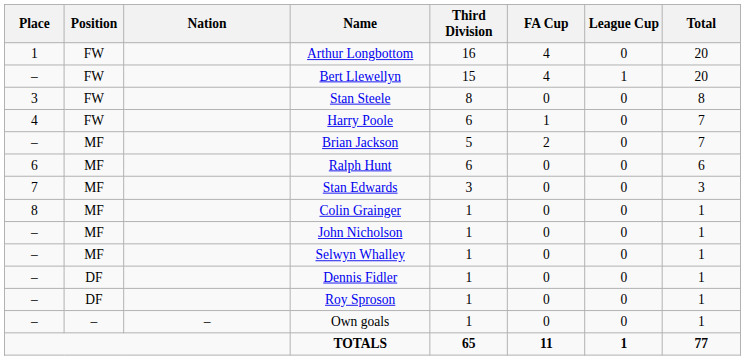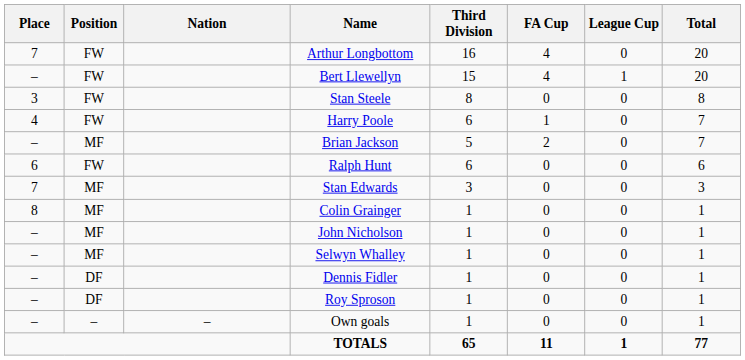Arthur Longbottom | Place: 1 -> 7
Ralph Hunt | Position: MF -> FW
